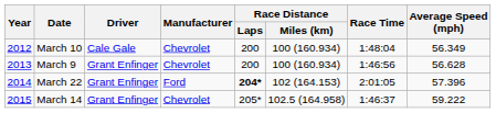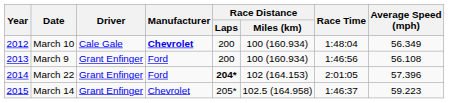March 10 | Manufacturer: normal -> bold
March 9 | Manufacturer: Chevrolet -> Ford
March 9 | Average Speed (mph): 56.628 -> 56.108
March 14 | Average Speed (mph): 59.222 -> 59.223
